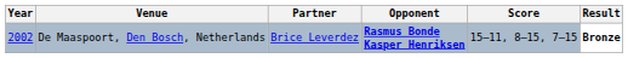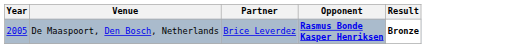- column: Score | 15–11, 8–15, 7–15
De Maaspoort, Den Bosch, Netherlands | Year: 2002 -> 2005
